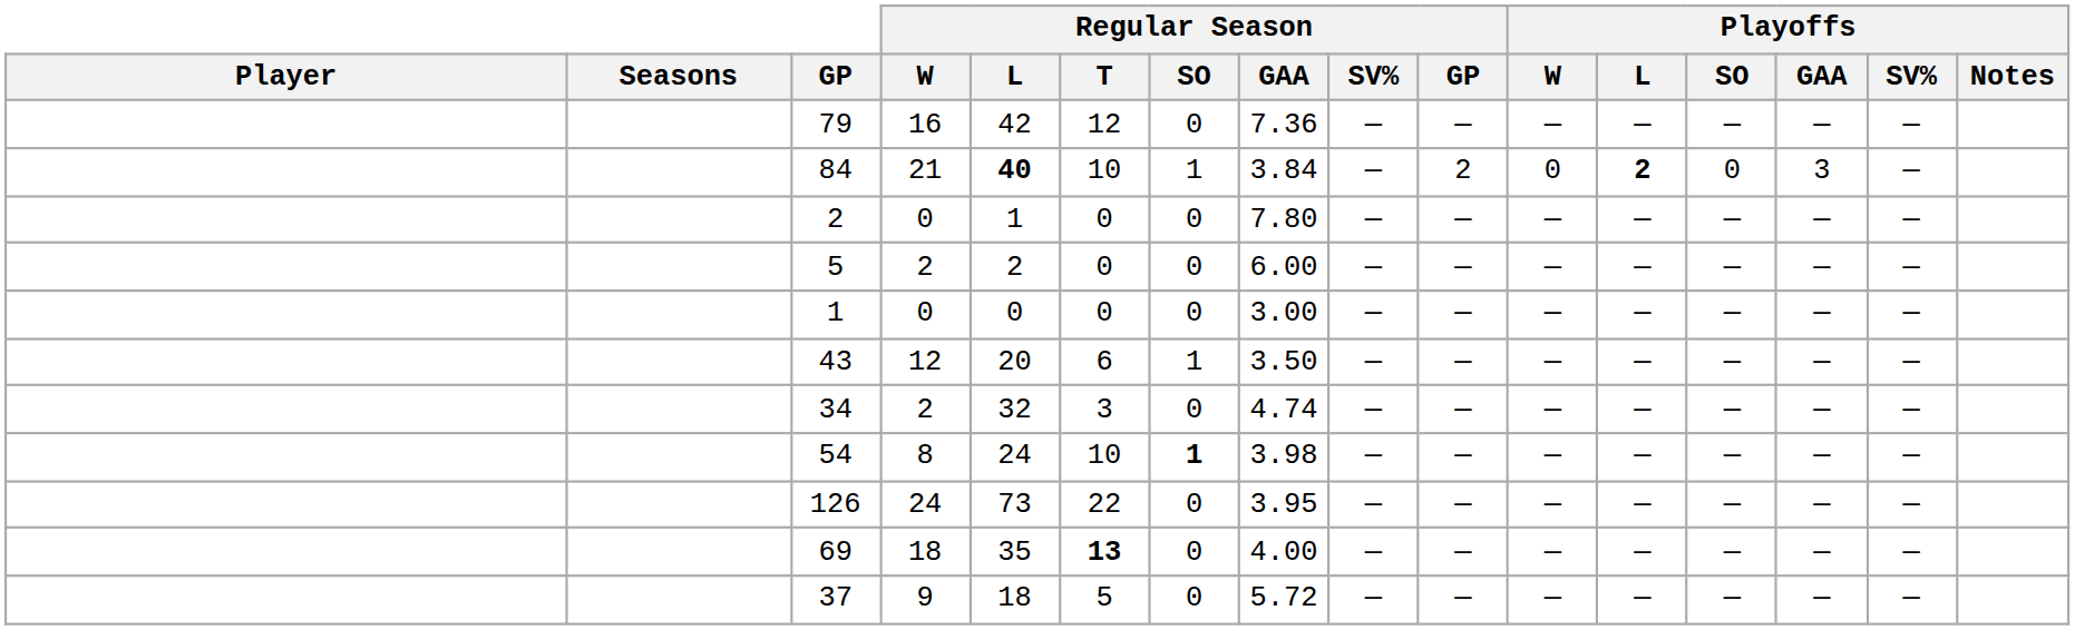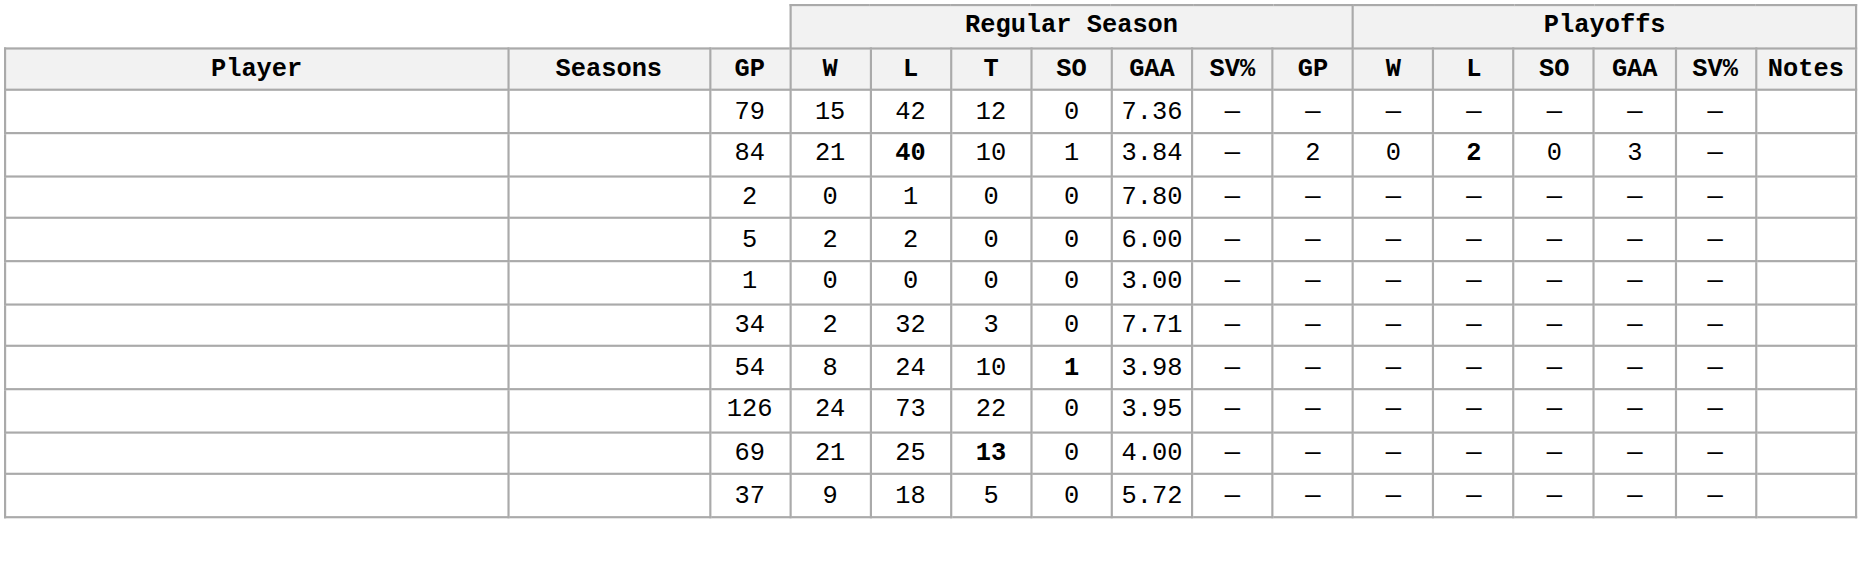79 | Regular Season / W: 16 -> 15
- row: 43 | 12 | 20 | 6 | 1 | 3.50 | — | — | — | — | — | — | —
34 | Regular Season / GAA: 4.74 -> 7.71
69 | Regular Season / W: 18 -> 21
69 | Regular Season / L: 35 -> 25
